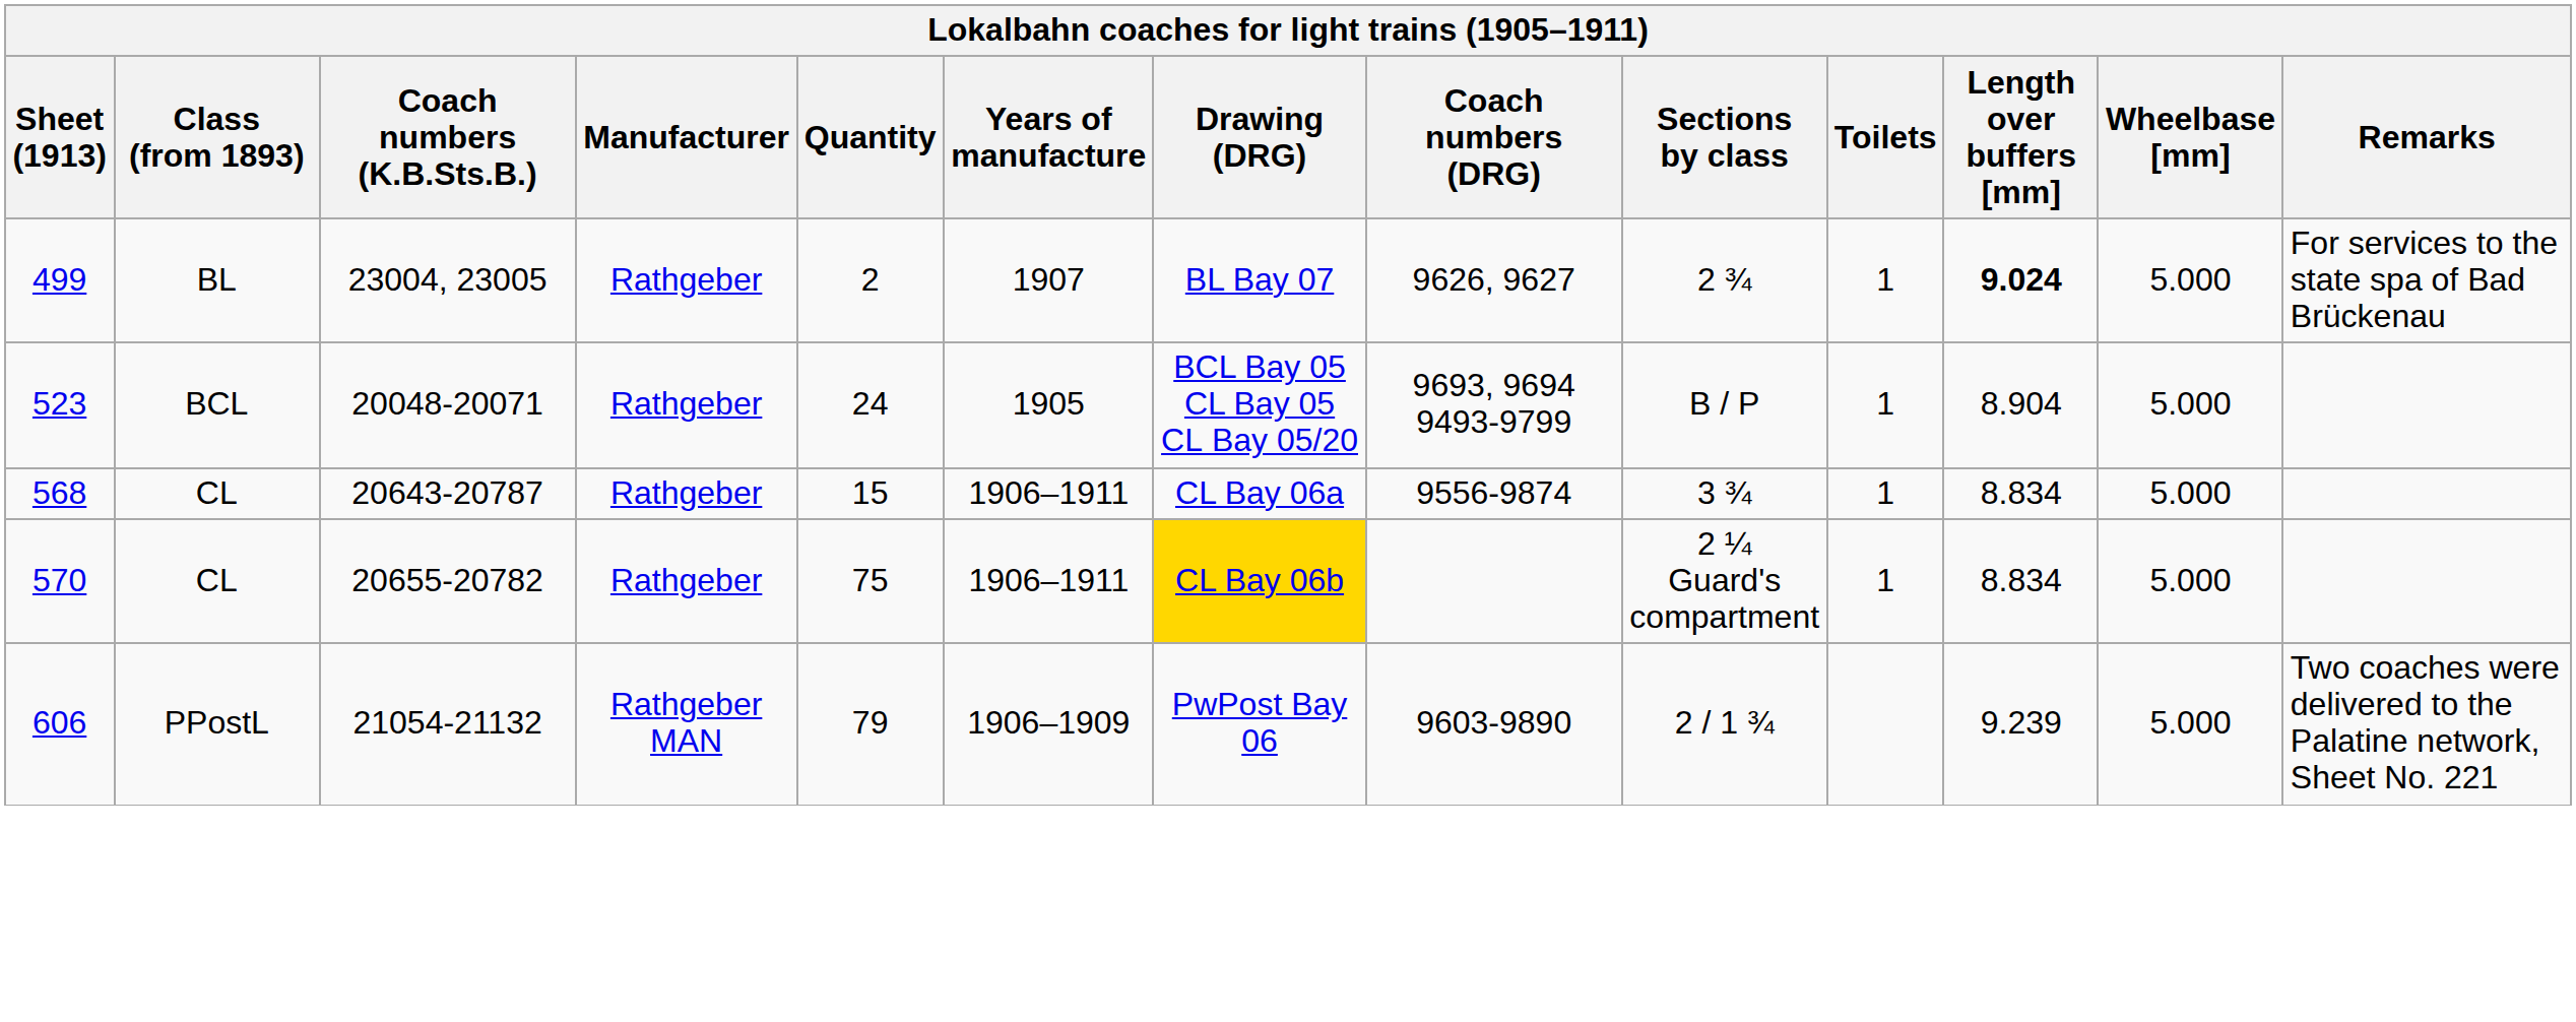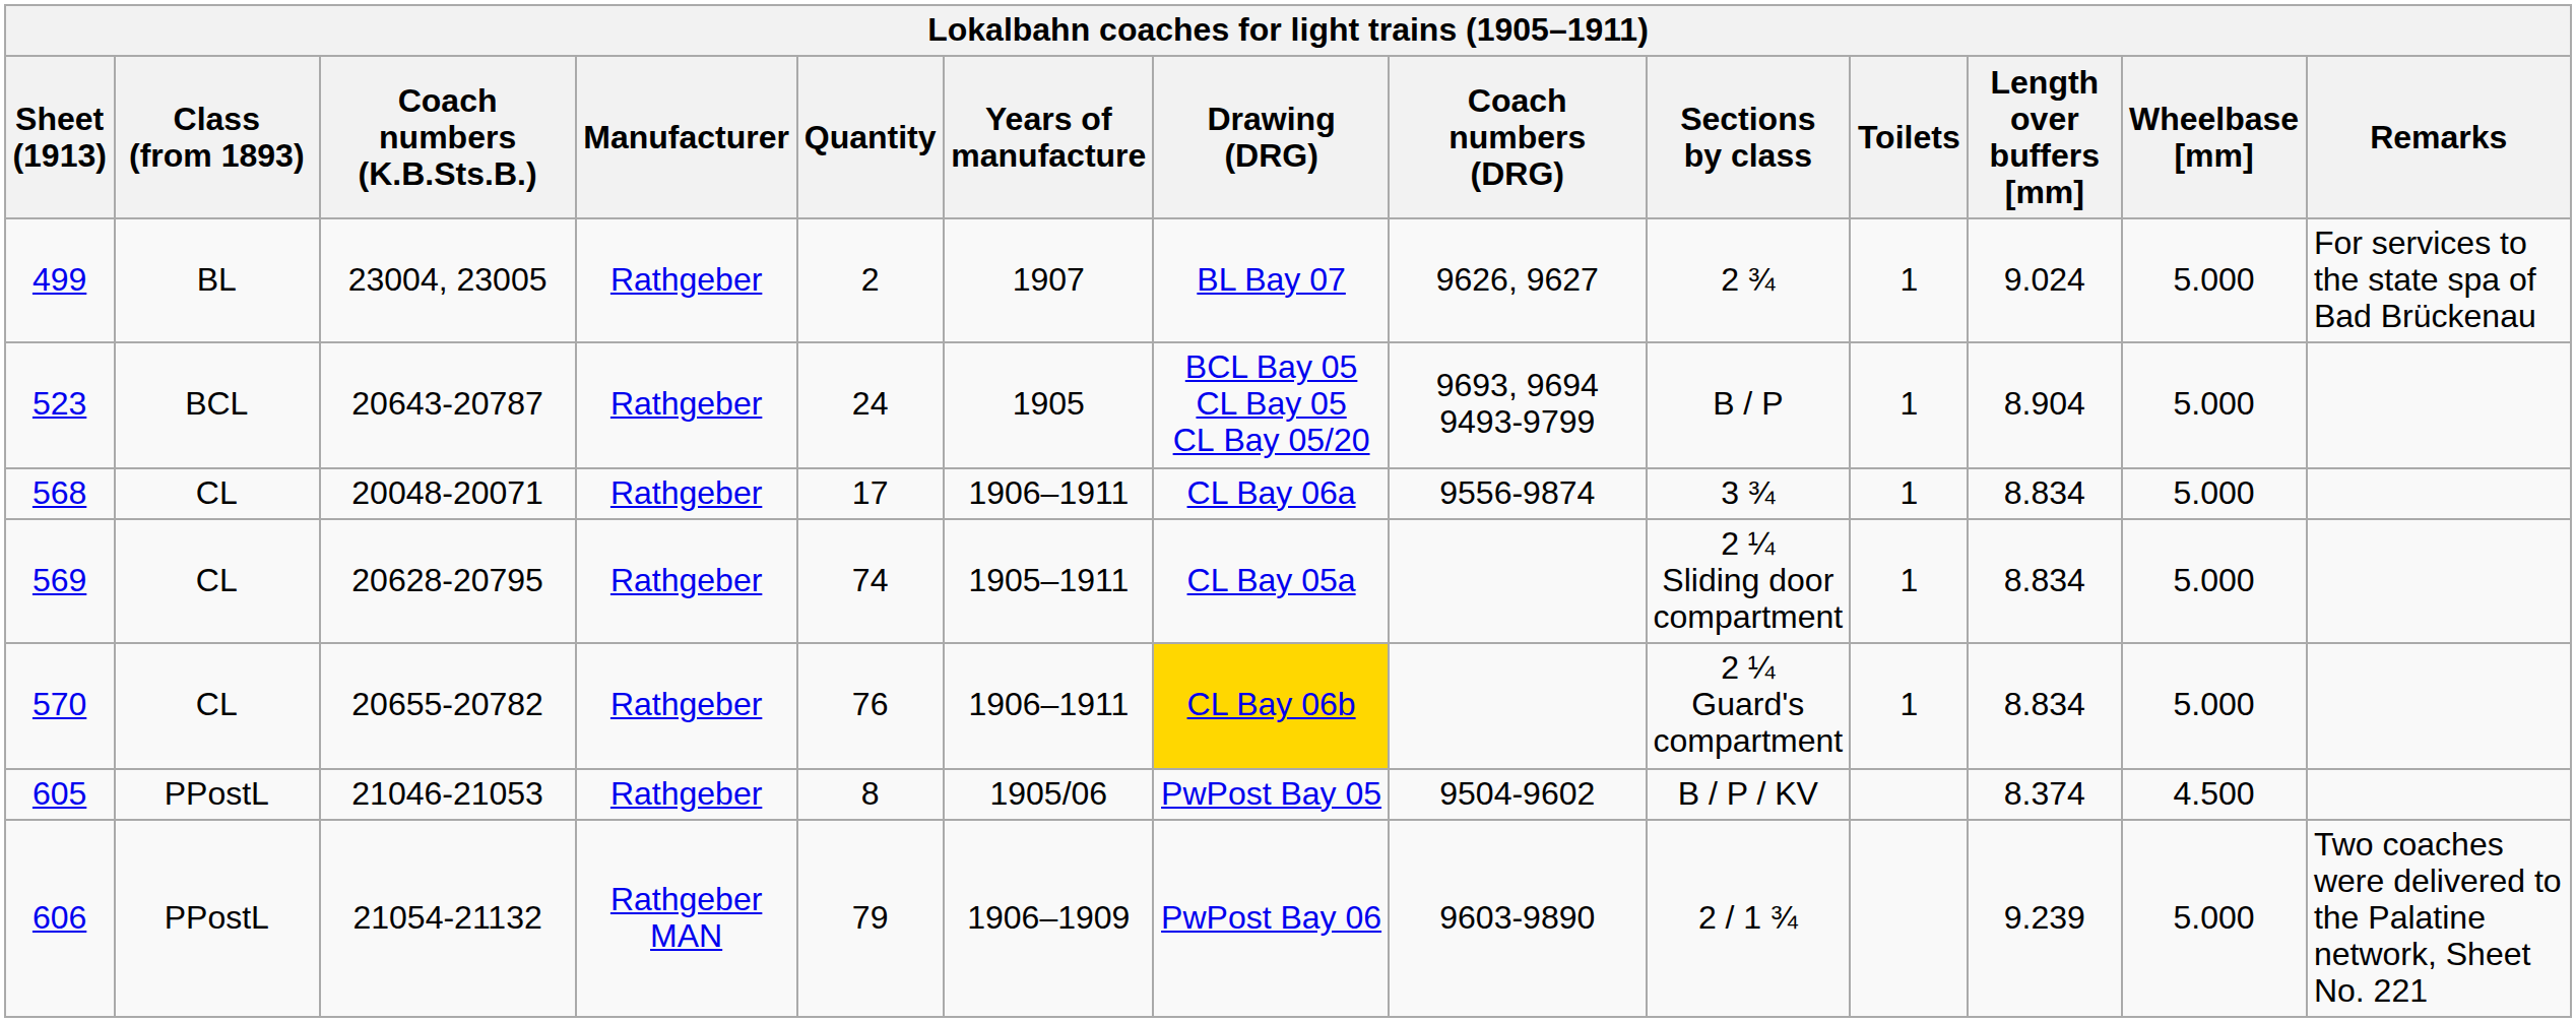499 | Length over buffers [mm]: bold -> normal
523 | Coach numbers (K.B.Sts.B.): 20048-20071 -> 20643-20787
568 | Coach numbers (K.B.Sts.B.): 20643-20787 -> 20048-20071
568 | Quantity: 15 -> 17
+ row: 569 | CL | 20628-20795 | Rathgeber | 74 | 1905–1911 | CL Bay 05a | 2 ¼ Sliding door compartment | 1 | 8.834 | 5.000
570 | Quantity: 75 -> 76
+ row: 605 | PPostL | 21046-21053 | Rathgeber | 8 | 1905/06 | PwPost Bay 05 | 9504-9602 | B / P / KV | 8.374 | 4.500
